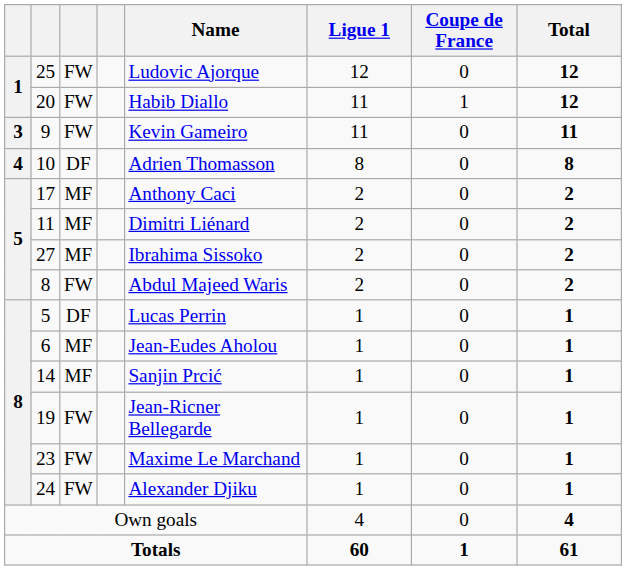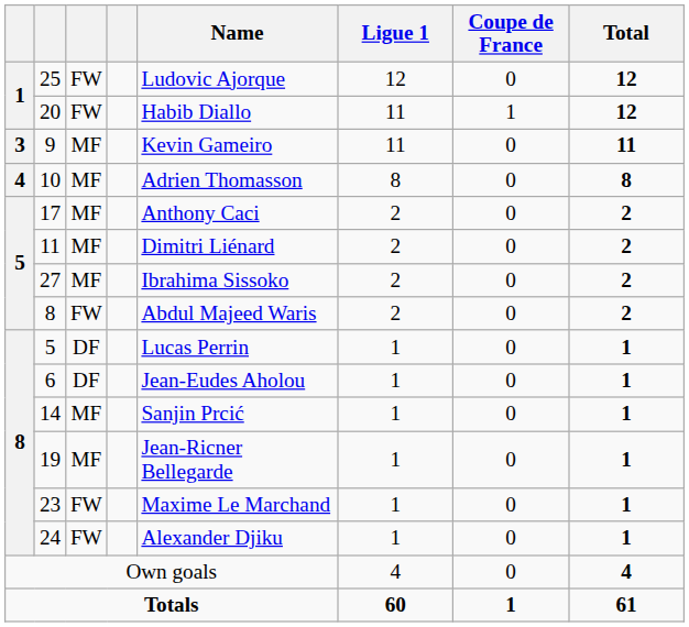9 | column 3: FW -> MF
10 | column 3: DF -> MF
6 | column 3: MF -> DF
19 | column 3: FW -> MF
